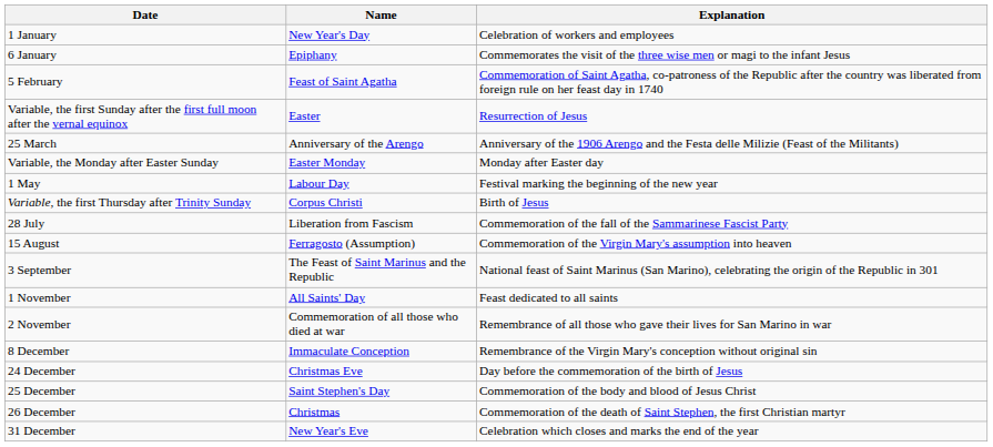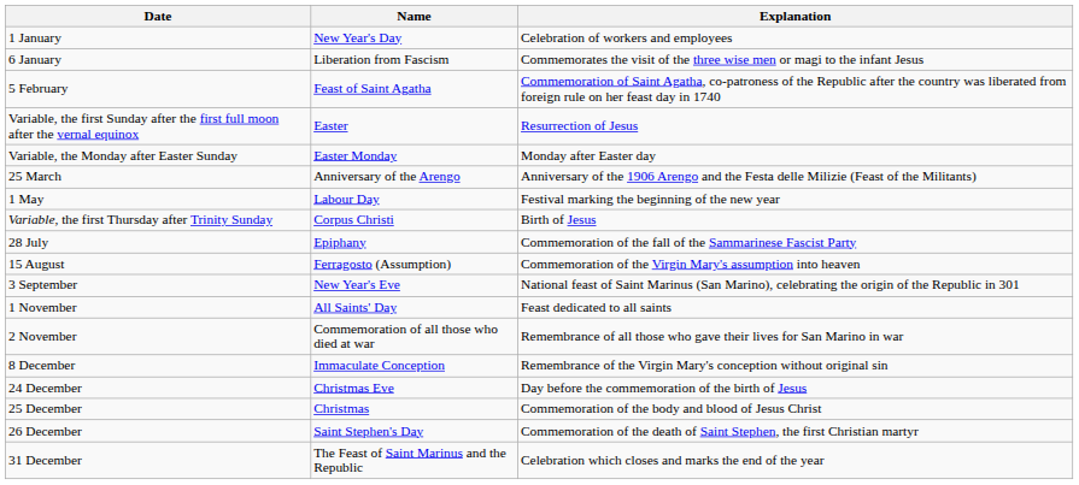6 January | Name: Epiphany -> Liberation from Fascism
rows swapped: Variable, the Monday after Easter Sunday <-> 25 March
28 July | Name: Liberation from Fascism -> Epiphany
3 September | Name: The Feast of Saint Marinus and the Republic -> New Year's Eve
25 December | Name: Saint Stephen's Day -> Christmas
26 December | Name: Christmas -> Saint Stephen's Day
31 December | Name: New Year's Eve -> The Feast of Saint Marinus and the Republic
